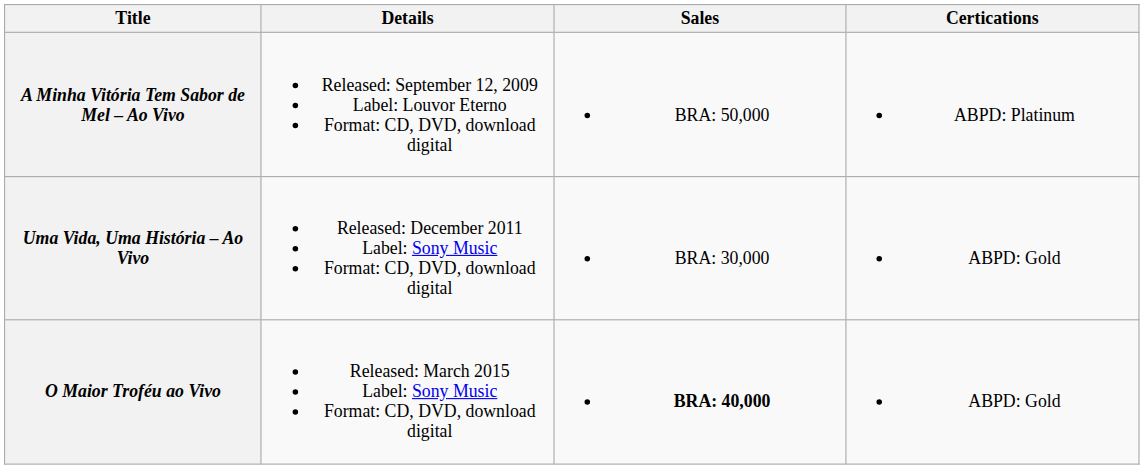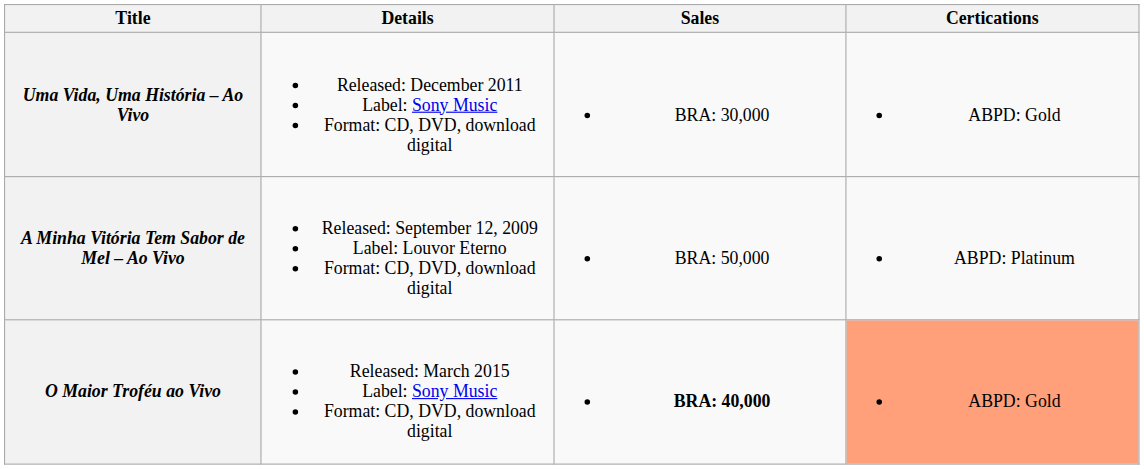rows swapped: A Minha Vitória Tem Sabor de Mel – Ao Vivo <-> Uma Vida, Uma História – Ao Vivo
O Maior Troféu ao Vivo | Certications: no background -> lightsalmon background
